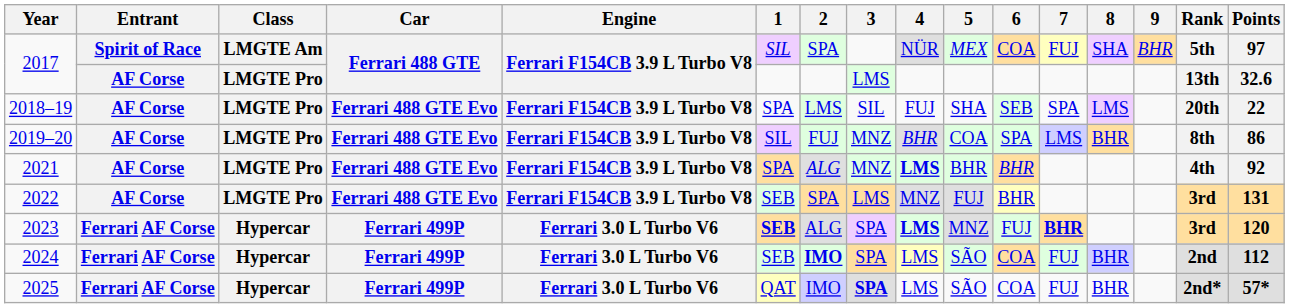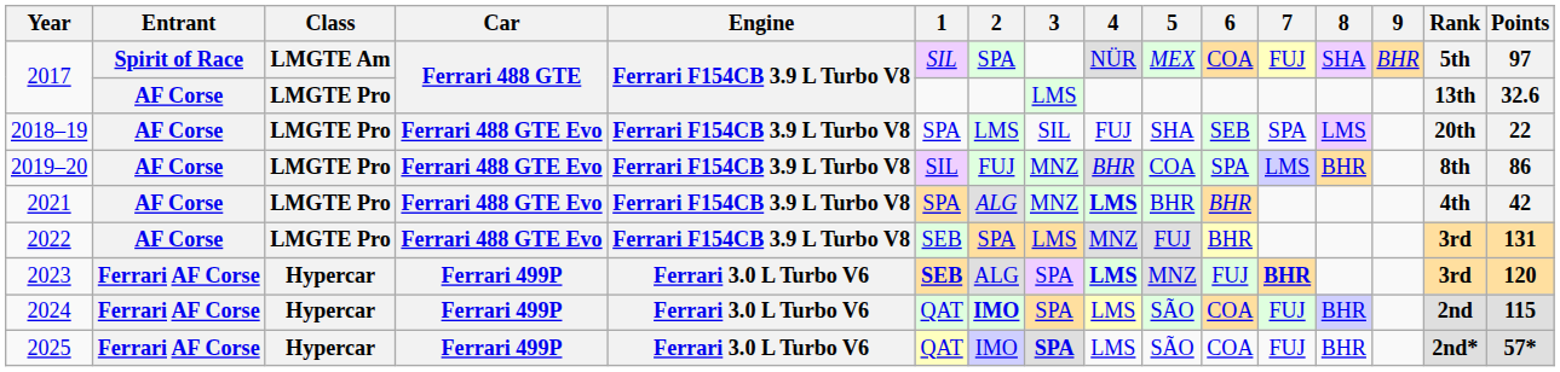2021 | Points: 92 -> 42
2024 | 1: SEB -> QAT
2024 | Points: 112 -> 115
